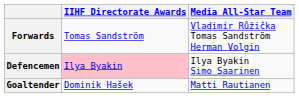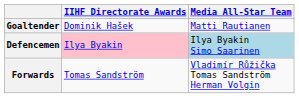rows swapped: Goaltender <-> Forwards
Defencemen | Media All-Star Team: no background -> lightblue background
